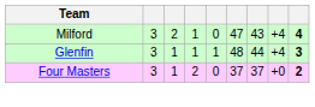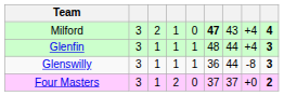Milford | column 6: normal -> bold
+ row: Glenswilly | 3 | 1 | 1 | 1 | 36 | 44 | -8 | 3
